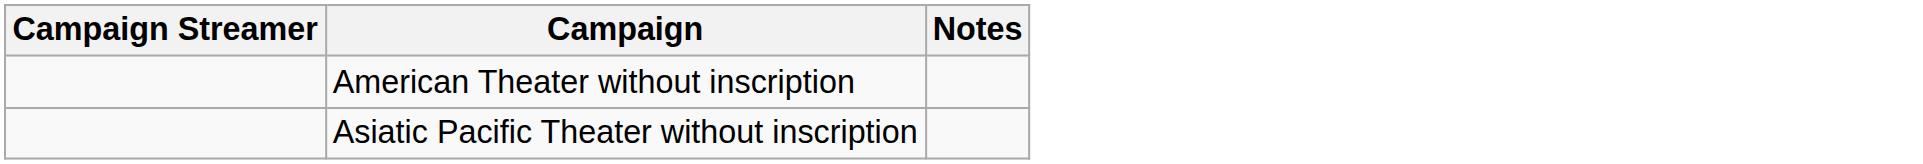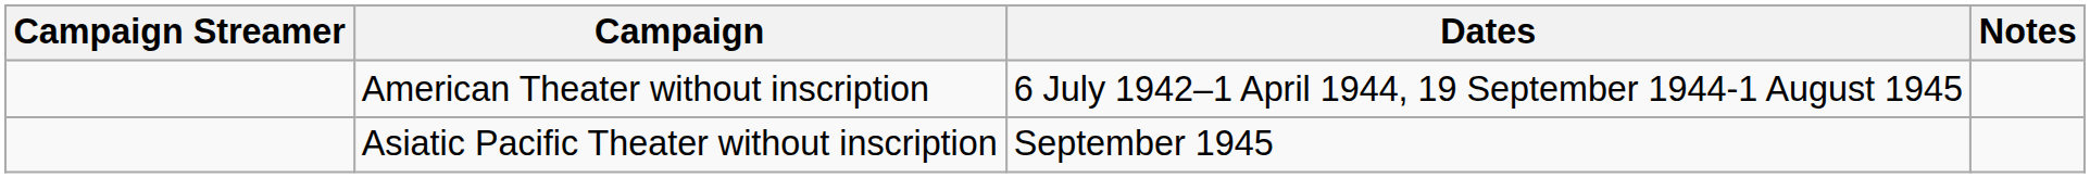+ column: Dates | 6 July 1942–1 April 1944, 19 September 1944-1 August 1945 | September 1945
